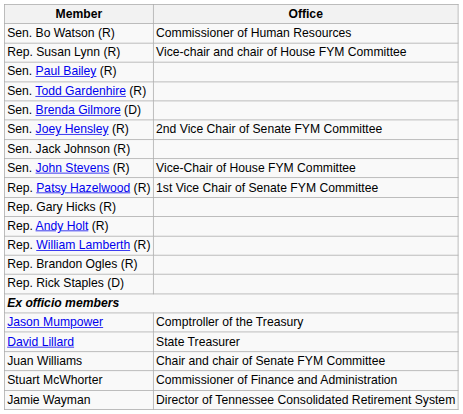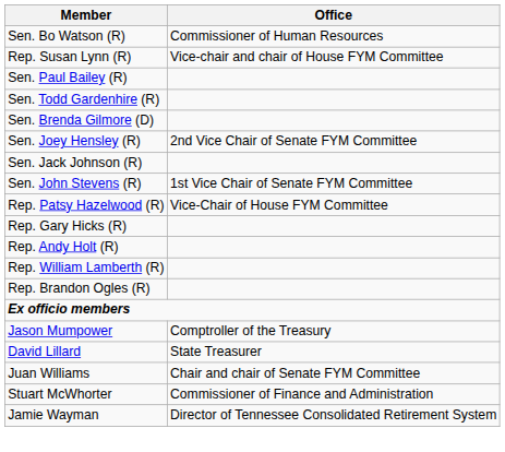Sen. John Stevens (R) | Office: Vice-Chair of House FYM Committee -> 1st Vice Chair of Senate FYM Committee
Rep. Patsy Hazelwood (R) | Office: 1st Vice Chair of Senate FYM Committee -> Vice-Chair of House FYM Committee
- row: Rep. Rick Staples (D)
